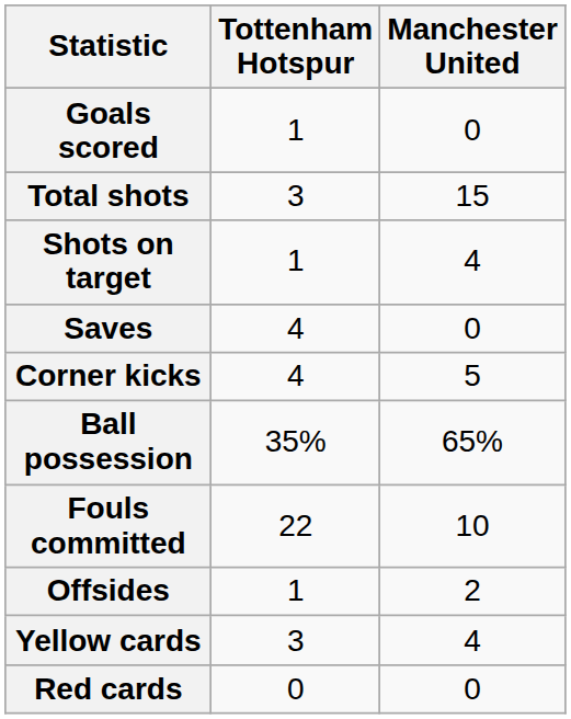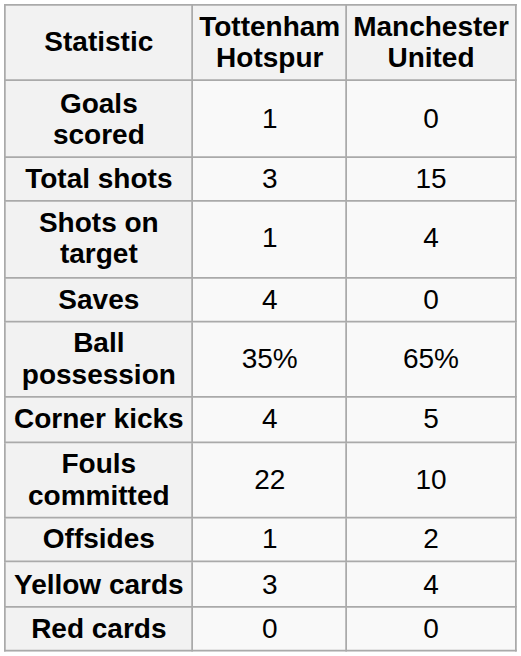rows swapped: Ball possession <-> Corner kicks
